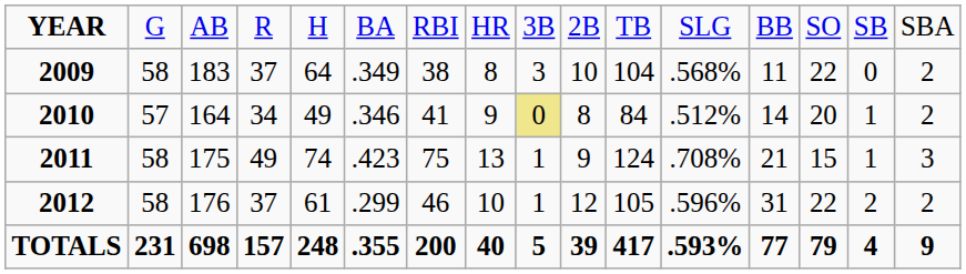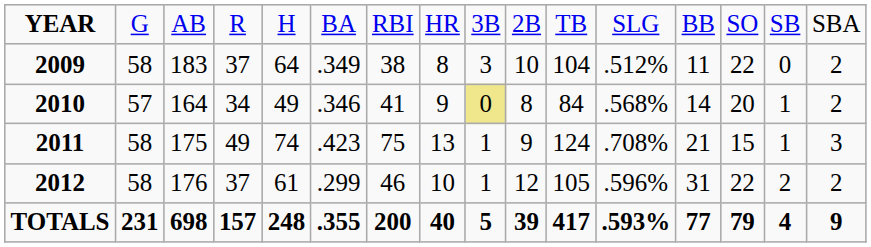2009 | column 12: .568% -> .512%
2010 | column 12: .512% -> .568%
